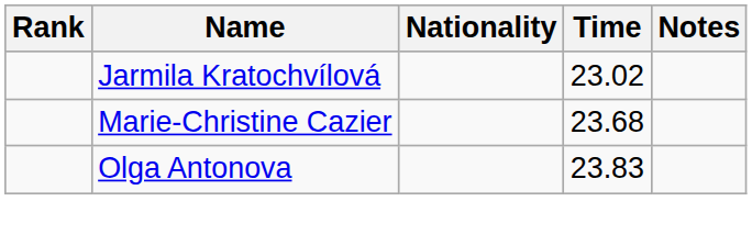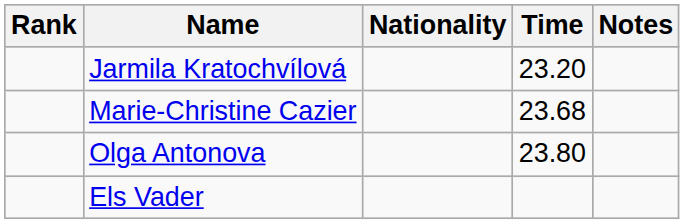Jarmila Kratochvílová | Time: 23.02 -> 23.20
Olga Antonova | Time: 23.83 -> 23.80
+ row: Els Vader
